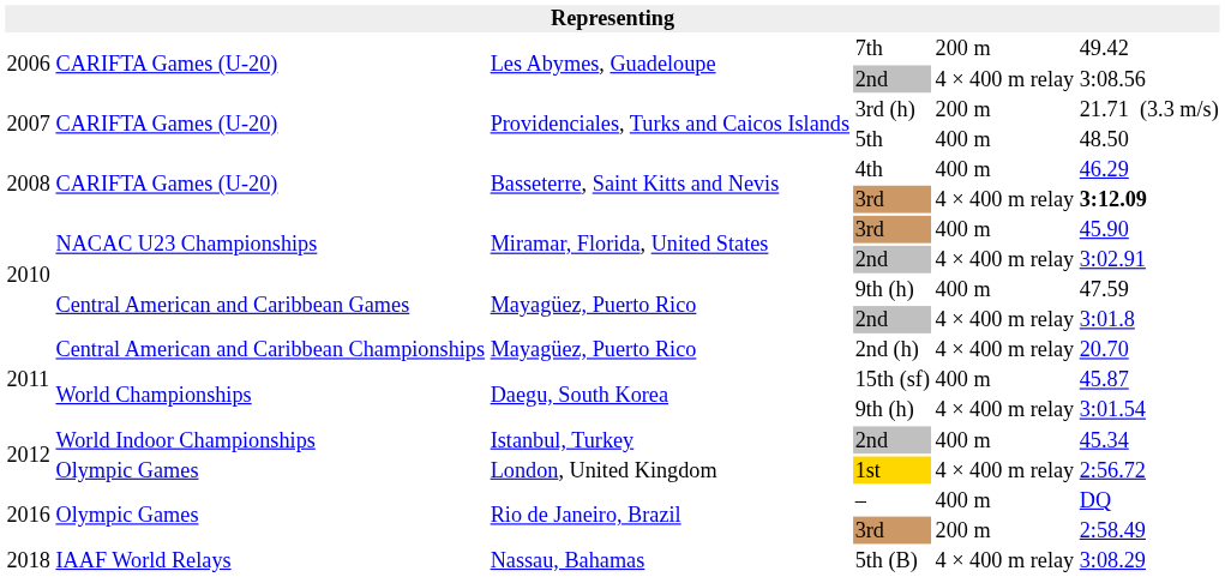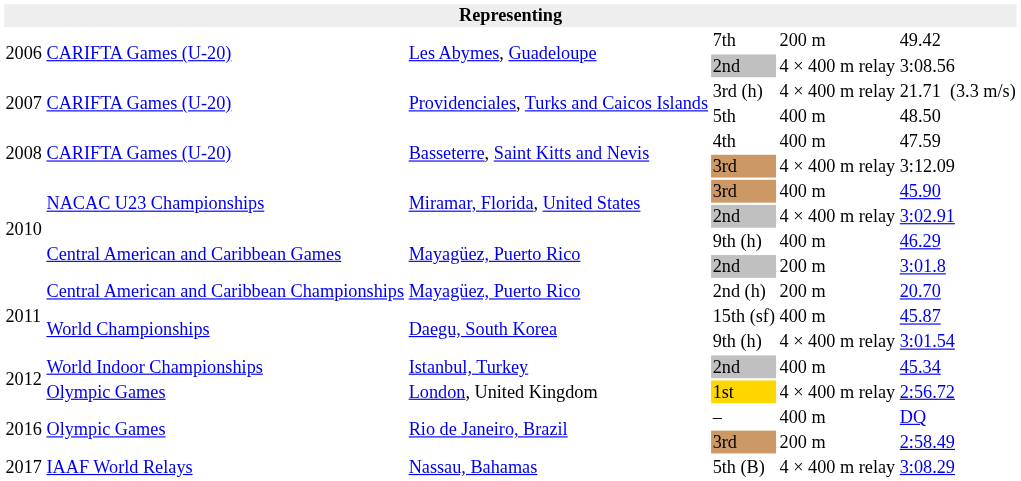3rd (h) | column 5: 200 m -> 4 × 400 m relay
4th | column 6: 46.29 -> 47.59
Basseterre, Saint Kitts and Nevis / 3rd | column 6: bold -> normal
Mayagüez, Puerto Rico / 9th (h) | column 6: 47.59 -> 46.29
Mayagüez, Puerto Rico / 2nd | column 5: 4 × 400 m relay -> 200 m
2nd (h) | column 5: 4 × 400 m relay -> 200 m
5th (B) | column 1: 2018 -> 2017
